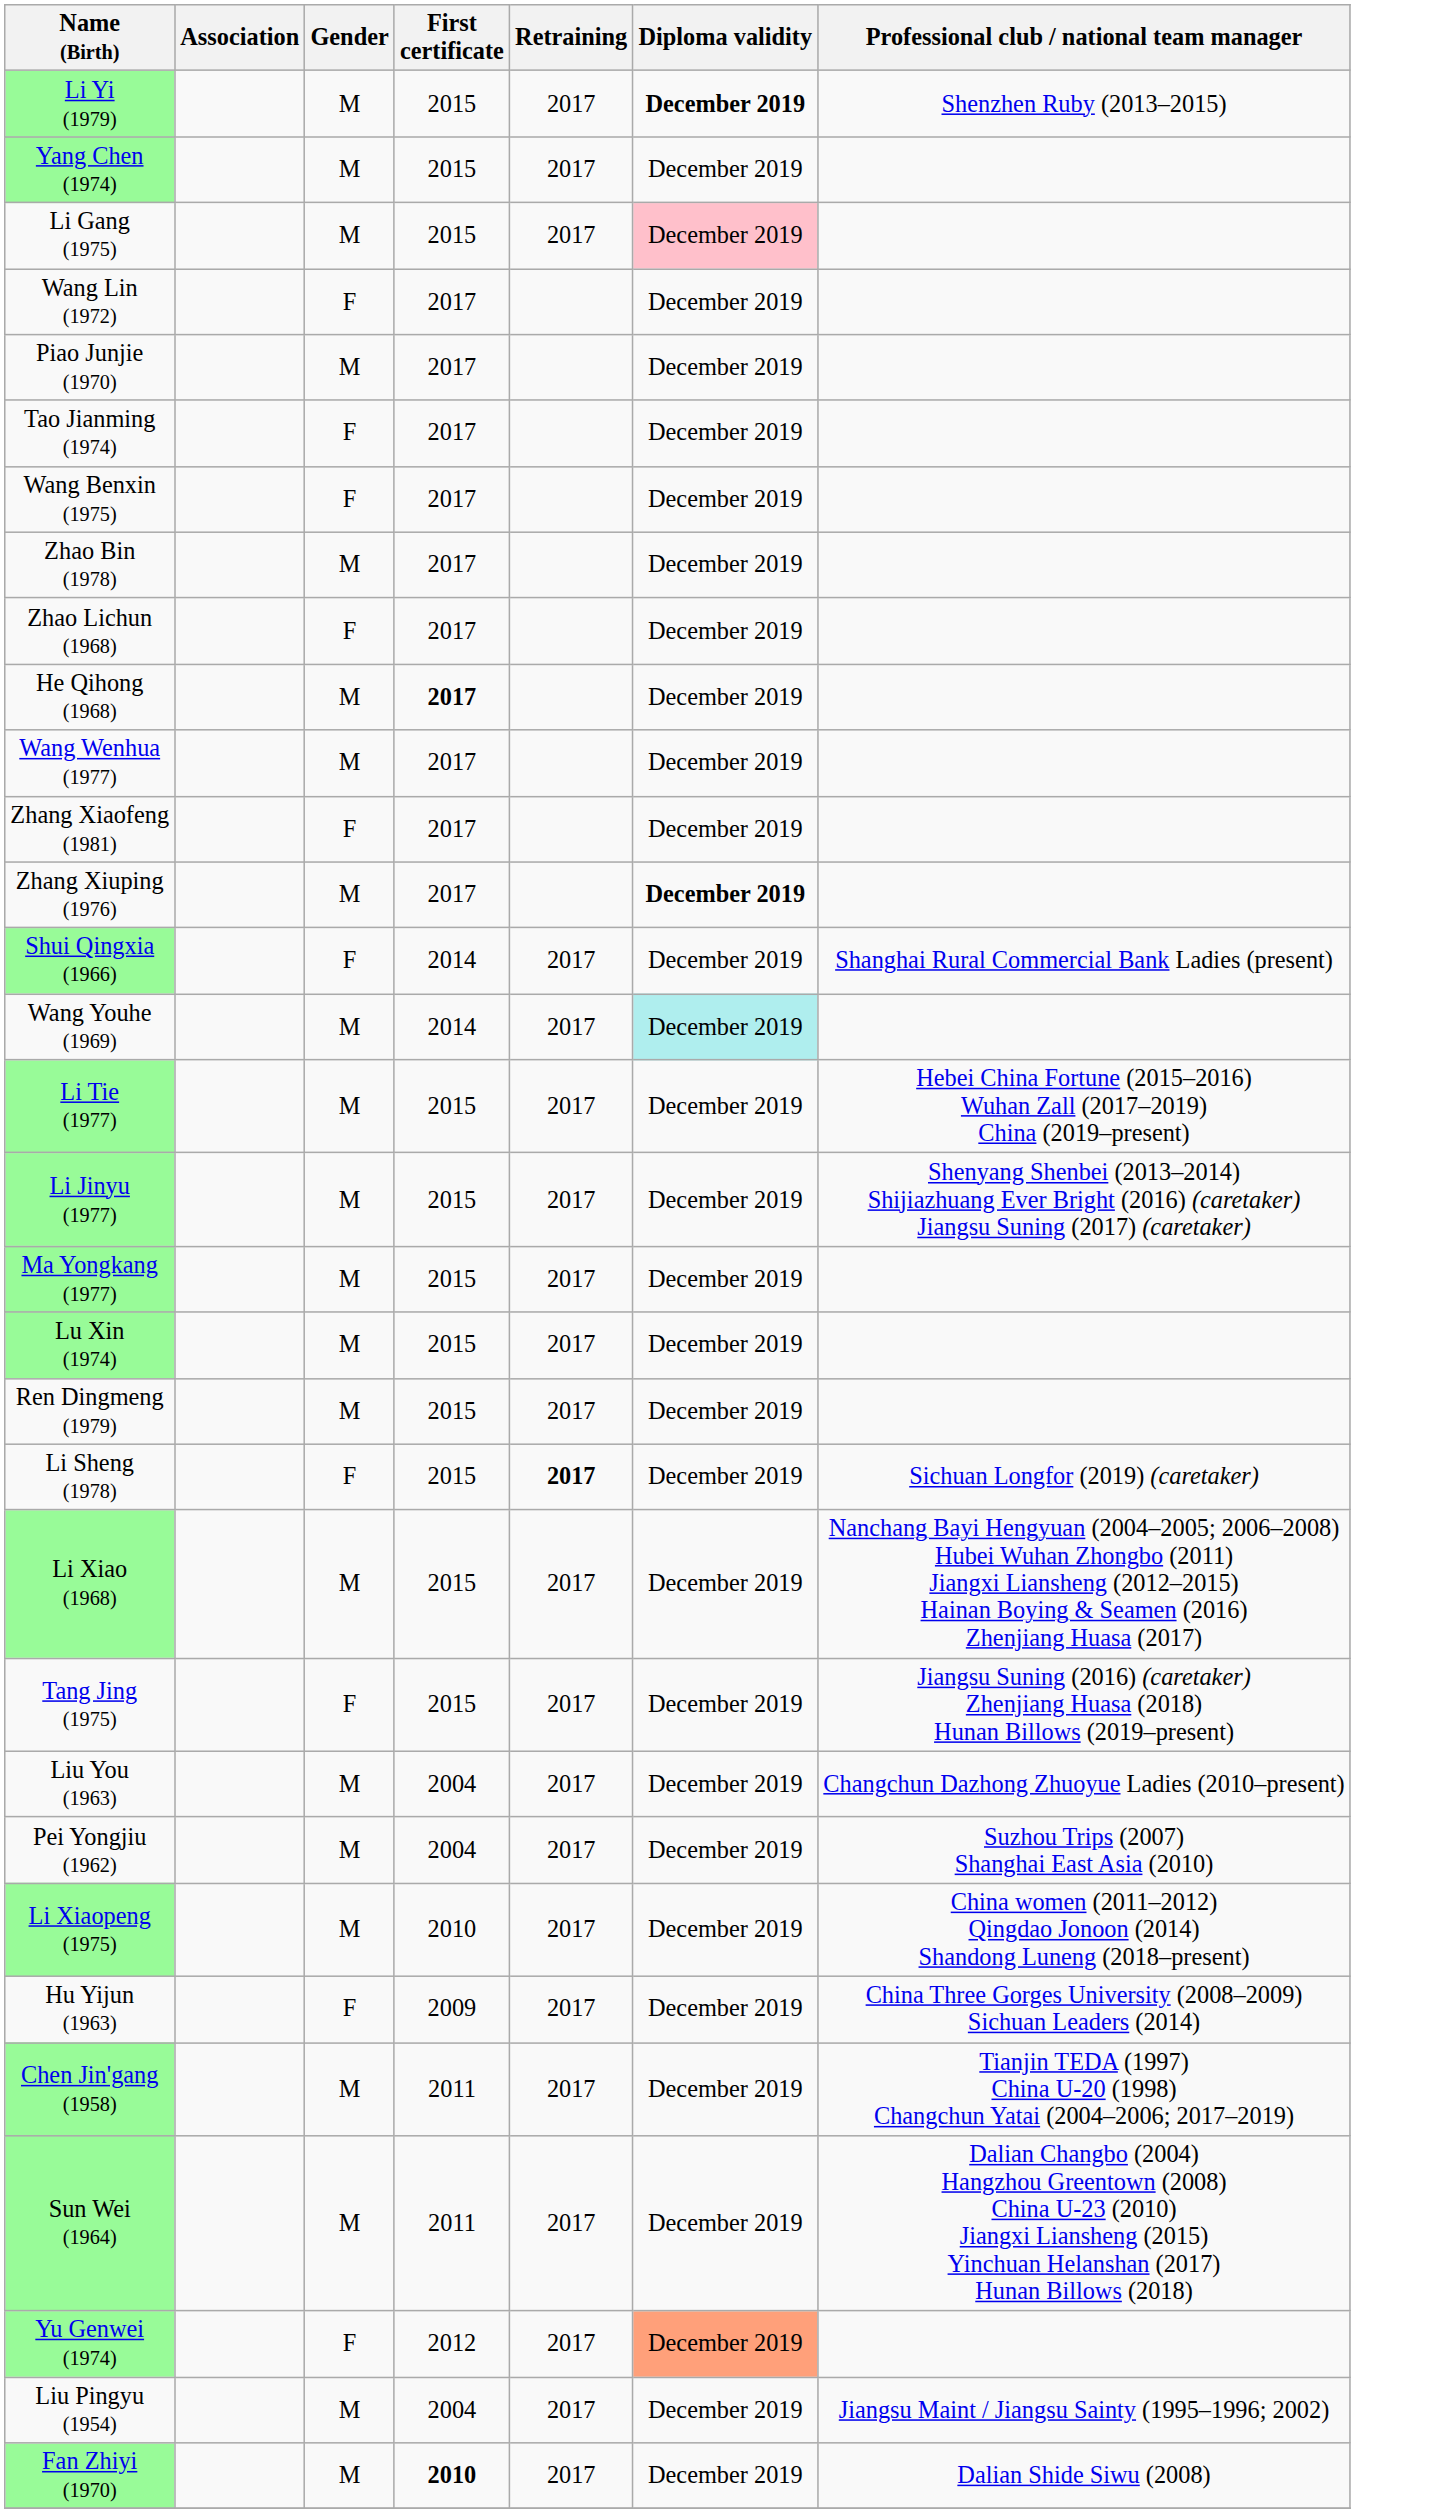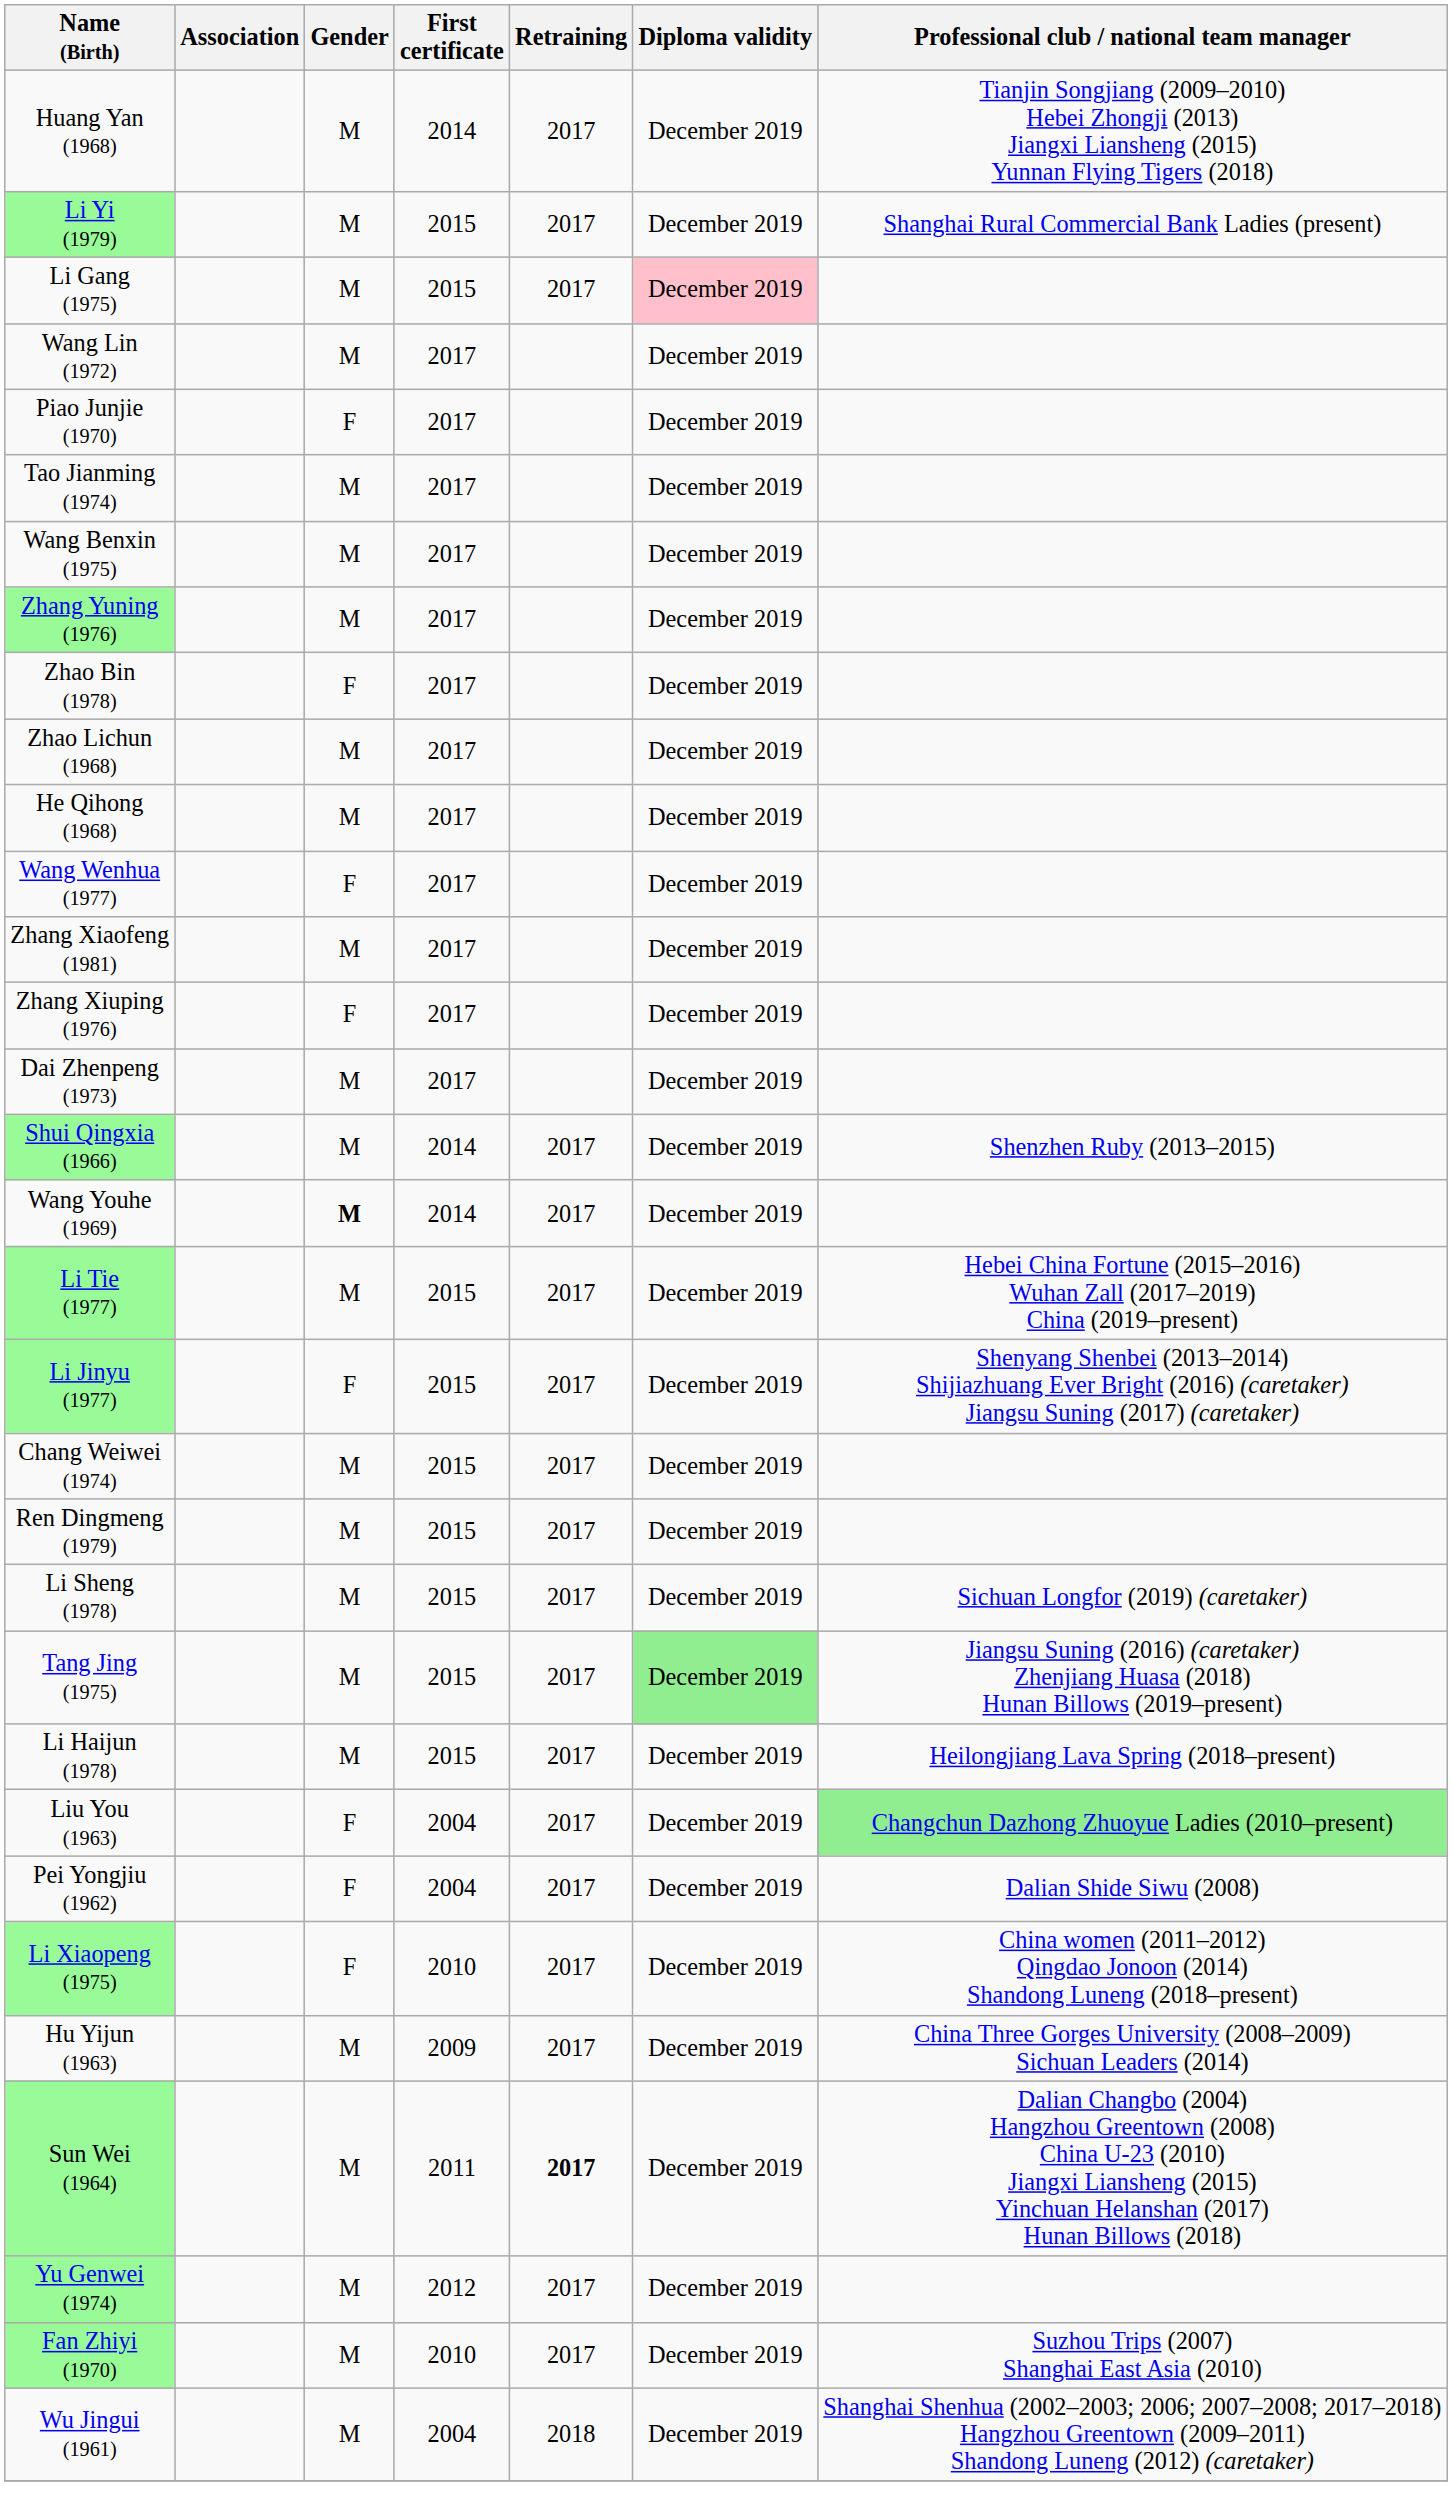+ row: Huang Yan (1968) | M | 2014 | 2017 | December 2019 | Tianjin Songjiang (2009–2010) Hebei Zhongji (2013) Jiangxi Liansheng (2015) Yunnan Flying Tigers (2018)
Li Yi (1979) | Diploma validity: bold -> normal
Li Yi (1979) | Professional club / national team manager: Shenzhen Ruby (2013–2015) -> Shanghai Rural Commercial Bank Ladies (present)
- row: Yang Chen (1974) | M | 2015 | 2017 | December 2019
Wang Lin (1972) | Gender: F -> M
Piao Junjie (1970) | Gender: M -> F
Tao Jianming (1974) | Gender: F -> M
Wang Benxin (1975) | Gender: F -> M
+ row: Zhang Yuning (1976) | M | 2017 | December 2019
Zhao Bin (1978) | Gender: M -> F
Zhao Lichun (1968) | Gender: F -> M
He Qihong (1968) | First certificate: bold -> normal
Wang Wenhua (1977) | Gender: M -> F
Zhang Xiaofeng (1981) | Gender: F -> M
Zhang Xiuping (1976) | Gender: M -> F
Zhang Xiuping (1976) | Diploma validity: bold -> normal
+ row: Dai Zhenpeng (1973) | M | 2017 | December 2019
Shui Qingxia (1966) | Gender: F -> M
Shui Qingxia (1966) | Professional club / national team manager: Shanghai Rural Commercial Bank Ladies (present) -> Shenzhen Ruby (2013–2015)
Wang Youhe (1969) | Gender: normal -> bold
Wang Youhe (1969) | Diploma validity: paleturquoise background -> no background
Li Jinyu (1977) | Gender: M -> F
- row: Ma Yongkang (1977) | M | 2015 | 2017 | December 2019
+ row: Chang Weiwei (1974) | M | 2015 | 2017 | December 2019
- row: Lu Xin (1974) | M | 2015 | 2017 | December 2019
Li Sheng (1978) | Gender: F -> M
Li Sheng (1978) | Retraining: bold -> normal
- row: Li Xiao (1968) | M | 2015 | 2017 | December 2019 | Nanchang Bayi Hengyuan (2004–2005; 2006–2008) Hubei Wuhan Zhongbo (2011) Jiangxi Liansheng (2012–2015) Hainan Boying & Seamen (2016) Zhenjiang Huasa (2017)
Tang Jing (1975) | Gender: F -> M
Tang Jing (1975) | Diploma validity: no background -> lightgreen background
+ row: Li Haijun (1978) | M | 2015 | 2017 | December 2019 | Heilongjiang Lava Spring (2018–present)
Liu You (1963) | Gender: M -> F
Liu You (1963) | Professional club / national team manager: no background -> lightgreen background
Pei Yongjiu (1962) | Gender: M -> F
Pei Yongjiu (1962) | Professional club / national team manager: Suzhou Trips (2007) Shanghai East Asia (2010) -> Dalian Shide Siwu (2008)
Li Xiaopeng (1975) | Gender: M -> F
Hu Yijun (1963) | Gender: F -> M
- row: Chen Jin'gang (1958) | M | 2011 | 2017 | December 2019 | Tianjin TEDA (1997) China U-20 (1998) Changchun Yatai (2004–2006; 2017–2019)
Sun Wei (1964) | Retraining: normal -> bold
Yu Genwei (1974) | Gender: F -> M
Yu Genwei (1974) | Diploma validity: lightsalmon background -> no background
- row: Liu Pingyu (1954) | M | 2004 | 2017 | December 2019 | Jiangsu Maint / Jiangsu Sainty (1995–1996; 2002)
Fan Zhiyi (1970) | First certificate: bold -> normal
Fan Zhiyi (1970) | Professional club / national team manager: Dalian Shide Siwu (2008) -> Suzhou Trips (2007) Shanghai East Asia (2010)
+ row: Wu Jingui (1961) | M | 2004 | 2018 | December 2019 | Shanghai Shenhua (2002–2003; 2006; 2007–2008; 2017–2018) Hangzhou Greentown (2009–2011) Shandong Luneng (2012) (caretaker)
